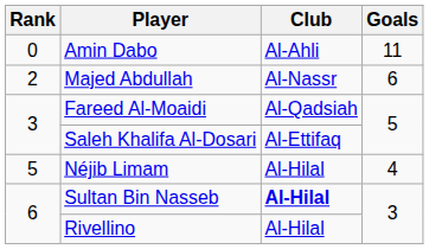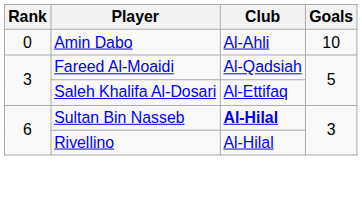Amin Dabo | Goals: 11 -> 10
- row: 2 | Majed Abdullah | Al-Nassr | 6
- row: 5 | Néjib Limam | Al-Hilal | 4
